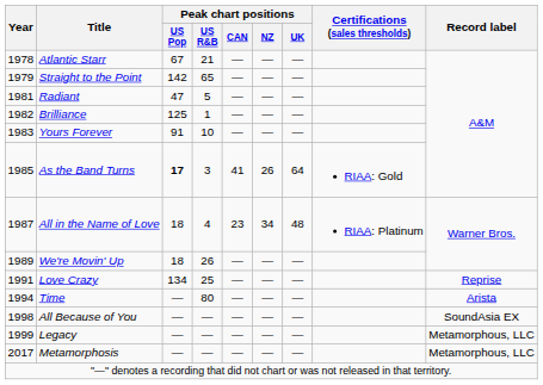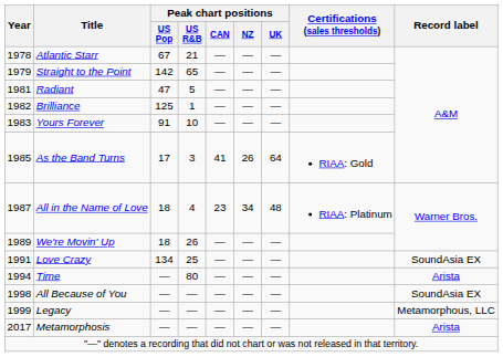As the Band Turns | Peak chart positions / US Pop: bold -> normal
Love Crazy | Record label: Reprise -> SoundAsia EX
Metamorphosis | Record label: Metamorphous, LLC -> Arista
